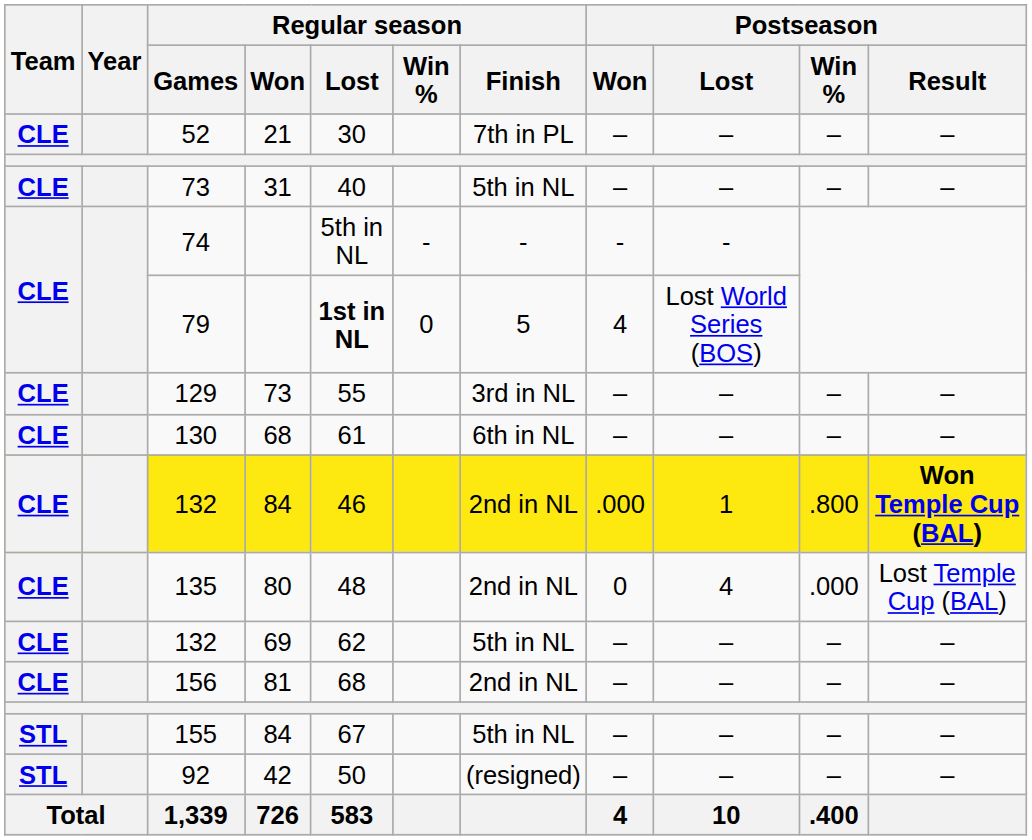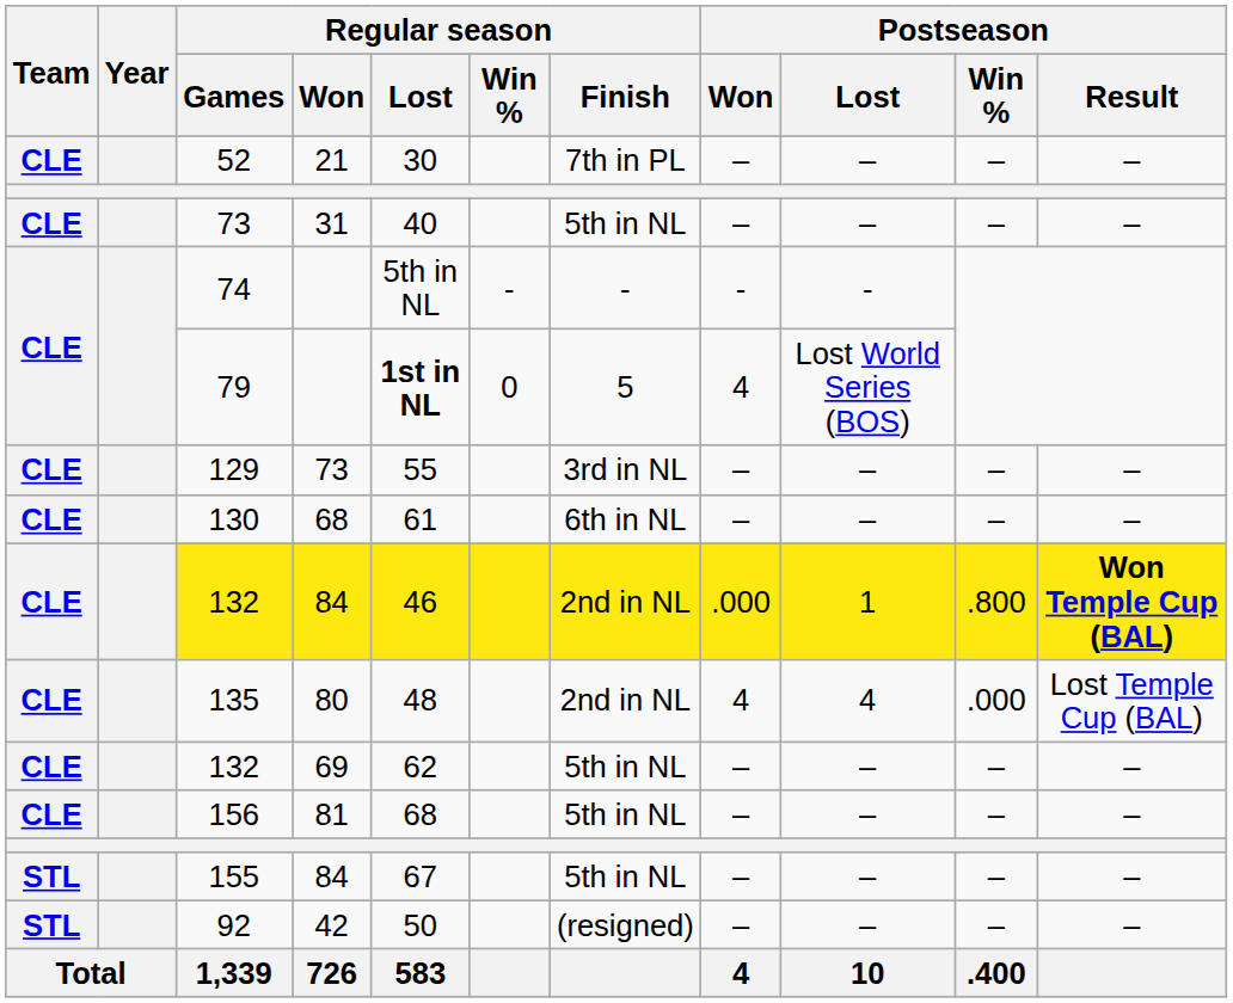135 | Postseason / Won: 0 -> 4
156 | Regular season / Finish: 2nd in NL -> 5th in NL
